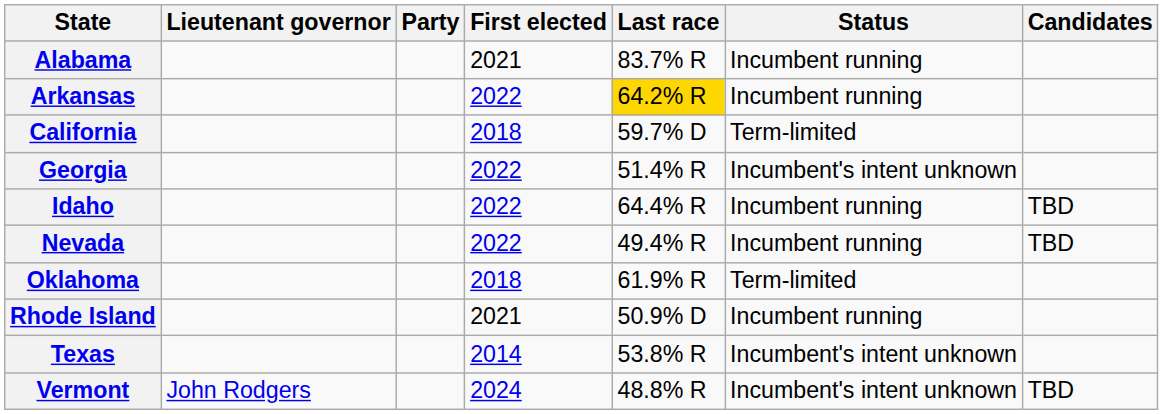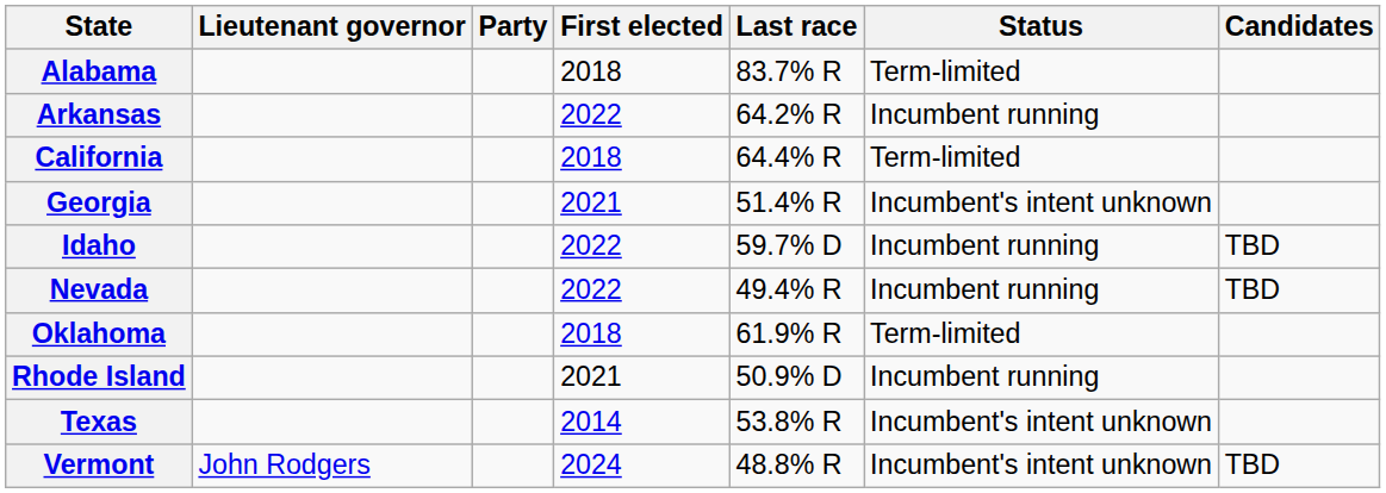Alabama | First elected: 2021 -> 2018
Alabama | Status: Incumbent running -> Term-limited
Arkansas | Last race: gold background -> no background
California | Last race: 59.7% D -> 64.4% R
Georgia | First elected: 2022 -> 2021
Idaho | Last race: 64.4% R -> 59.7% D
